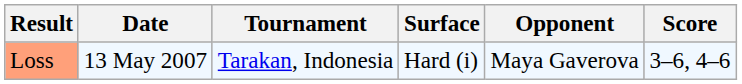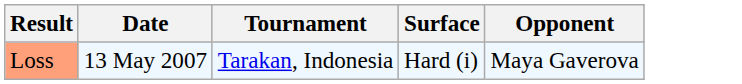- column: Score | 3–6, 4–6
